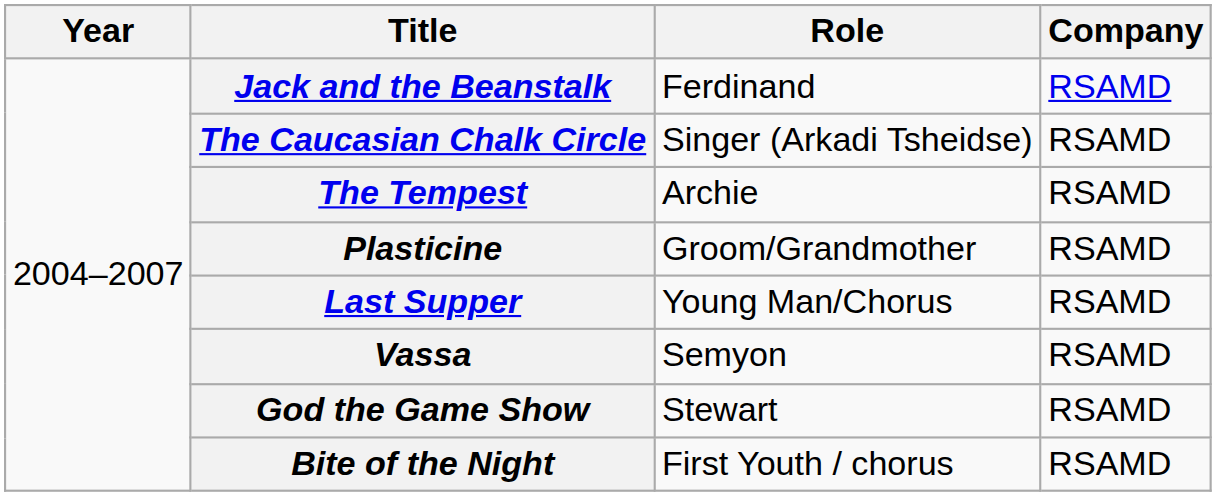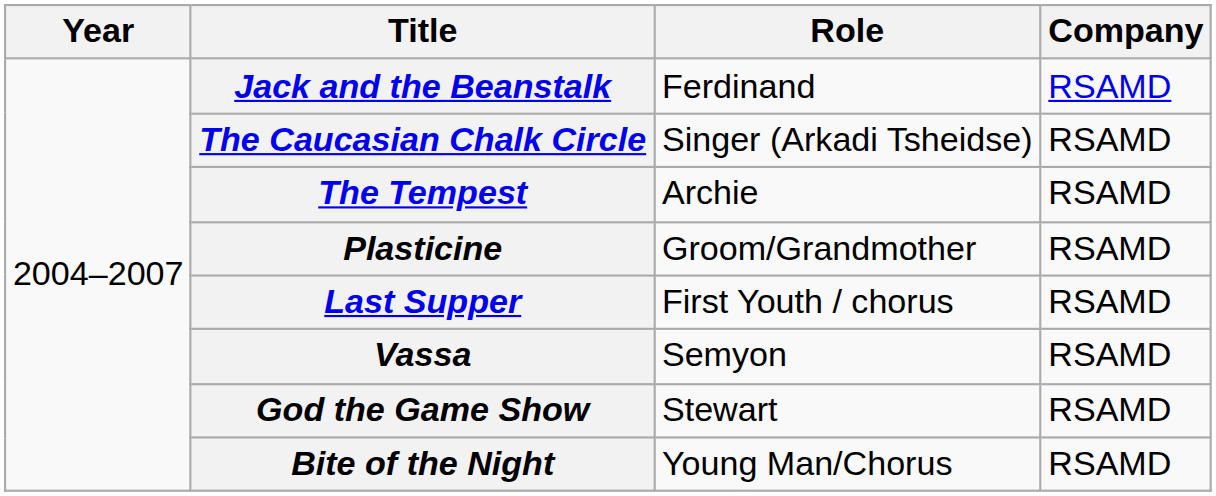Last Supper | Role: Young Man/Chorus -> First Youth / chorus
Bite of the Night | Role: First Youth / chorus -> Young Man/Chorus
